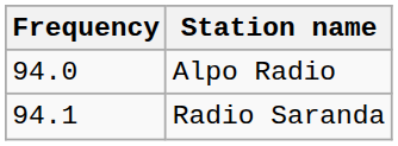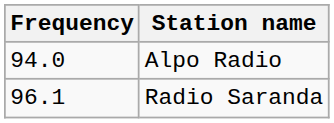Radio Saranda | Frequency: 94.1 -> 96.1
